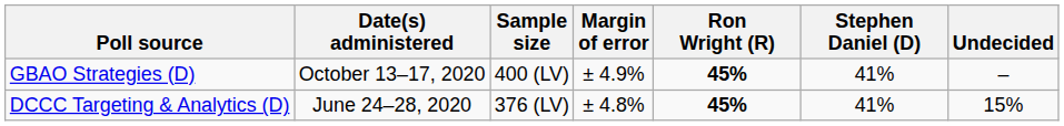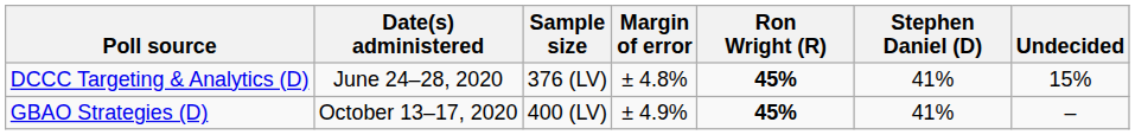rows swapped: GBAO Strategies (D) <-> DCCC Targeting & Analytics (D)
